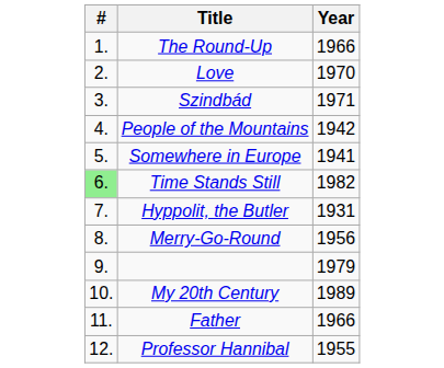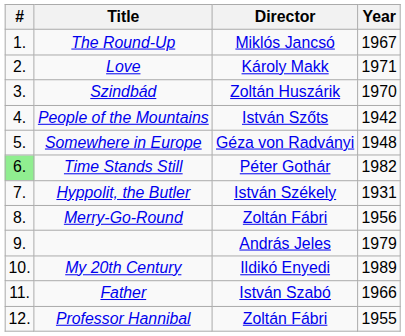+ column: Director | Miklós Jancsó | Károly Makk | Zoltán Huszárik | István Szőts | Géza von Radványi | Péter Gothár | István Székely | Zoltán Fábri | András Jeles | Ildikó Enyedi | István Szabó | Zoltán Fábri
The Round-Up | Year: 1966 -> 1967
Love | Year: 1970 -> 1971
Szindbád | Year: 1971 -> 1970
Somewhere in Europe | Year: 1941 -> 1948
